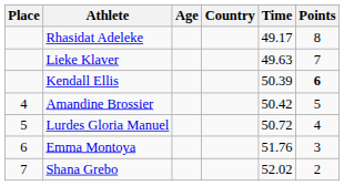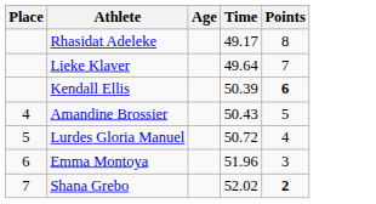- column: Country
Lieke Klaver | Time: 49.63 -> 49.64
Amandine Brossier | Time: 50.42 -> 50.43
Emma Montoya | Time: 51.76 -> 51.96
Shana Grebo | Points: normal -> bold
